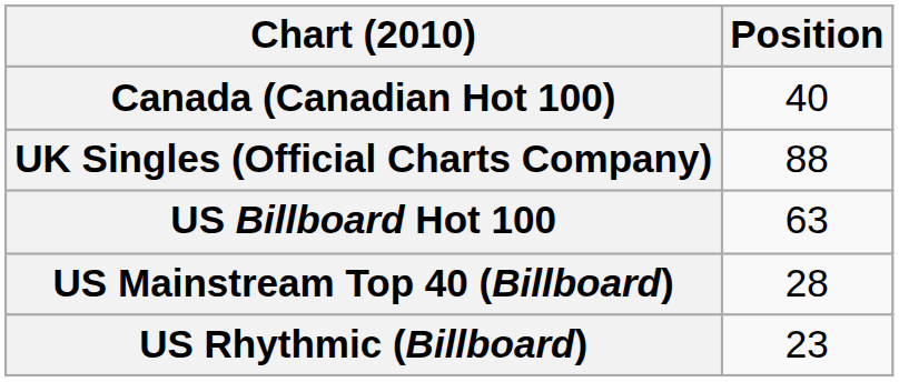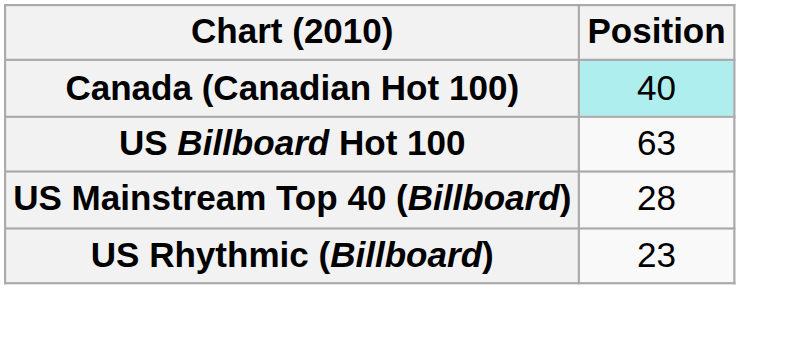Canada (Canadian Hot 100) | Position: no background -> paleturquoise background
- row: UK Singles (Official Charts Company) | 88
